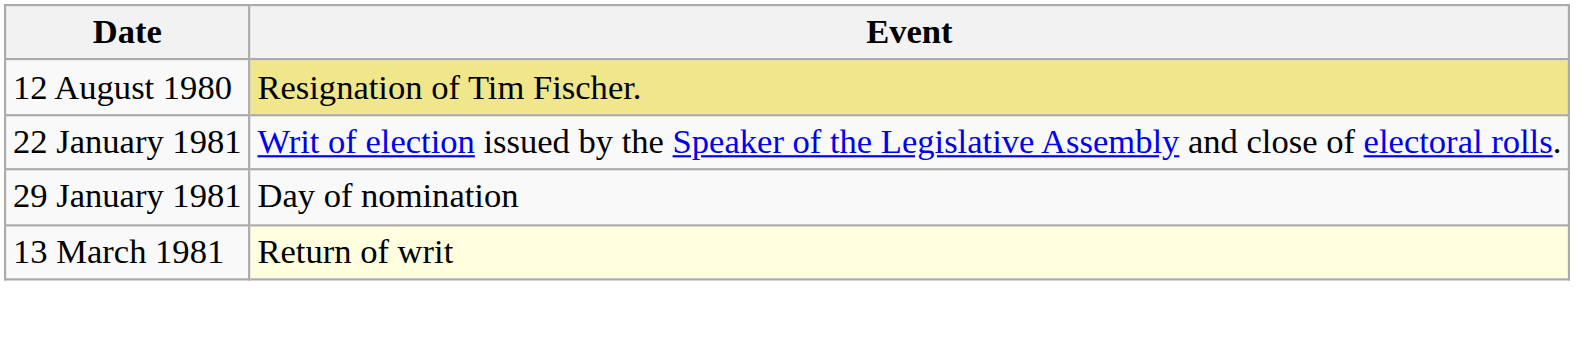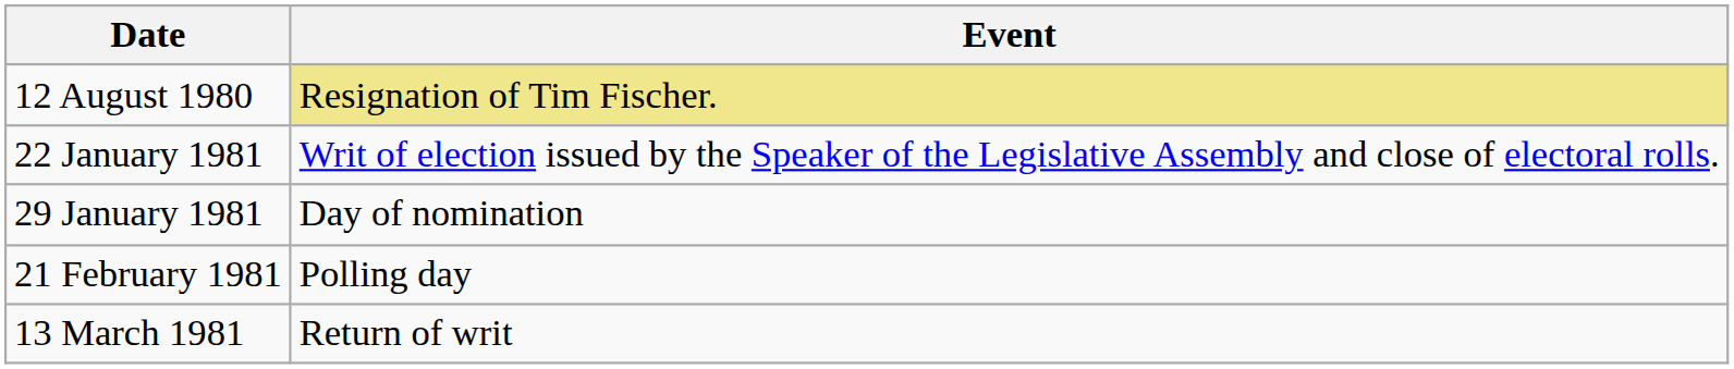+ row: 21 February 1981 | Polling day
13 March 1981 | Event: lightyellow background -> no background
